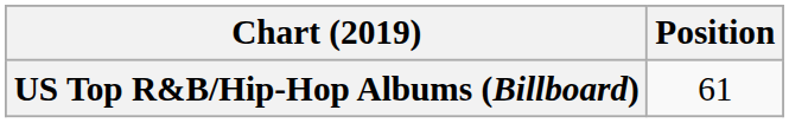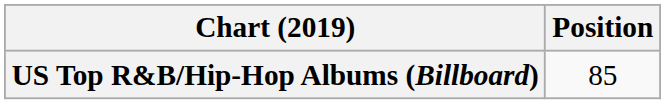US Top R&B/Hip-Hop Albums (Billboard) | Position: 61 -> 85
